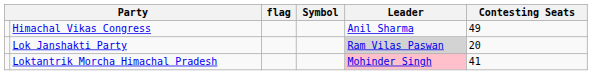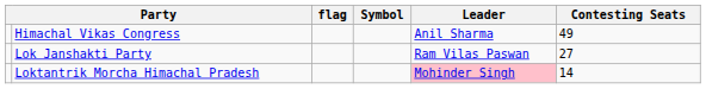Lok Janshakti Party | Leader: lightgrey background -> no background
Lok Janshakti Party | Contesting Seats: 20 -> 27
Loktantrik Morcha Himachal Pradesh | Contesting Seats: 41 -> 14
